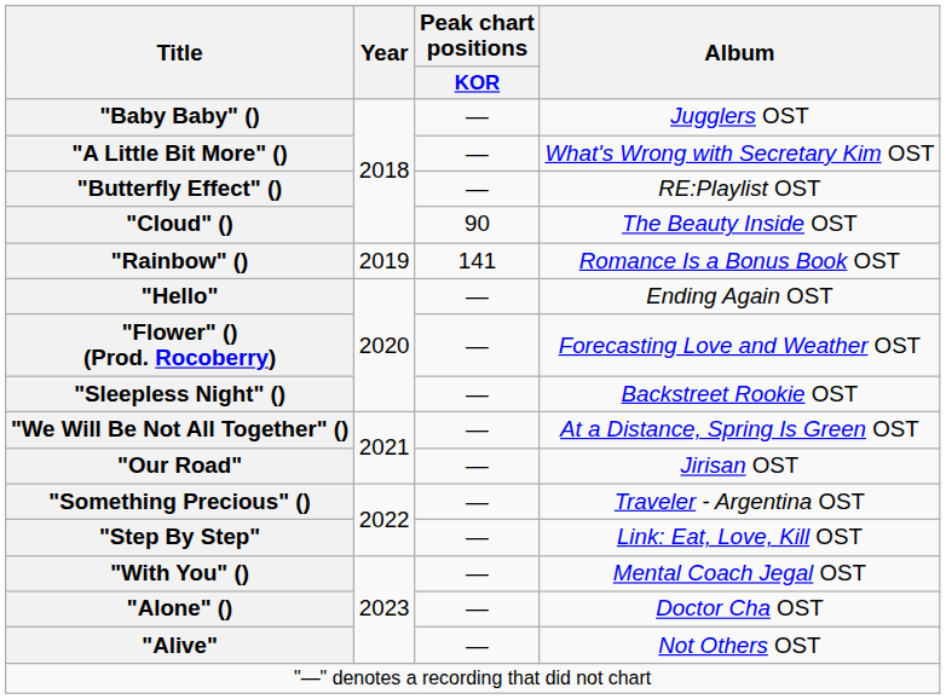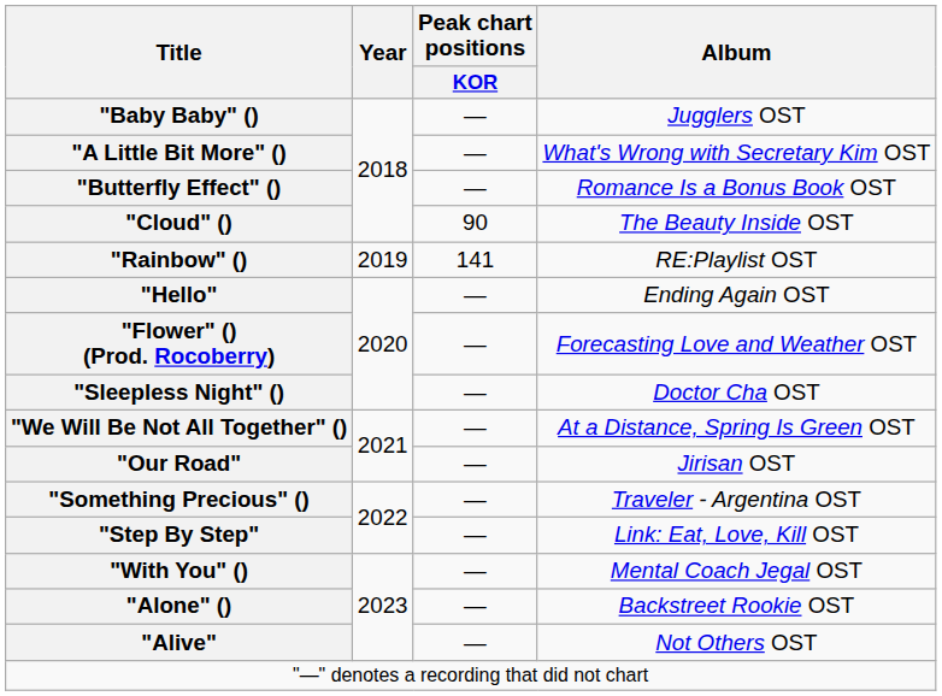"Butterfly Effect" () | Album: RE:Playlist OST -> Romance Is a Bonus Book OST
"Rainbow" () | Album: Romance Is a Bonus Book OST -> RE:Playlist OST
"Sleepless Night" () | Album: Backstreet Rookie OST -> Doctor Cha OST
"Alone" () | Album: Doctor Cha OST -> Backstreet Rookie OST
